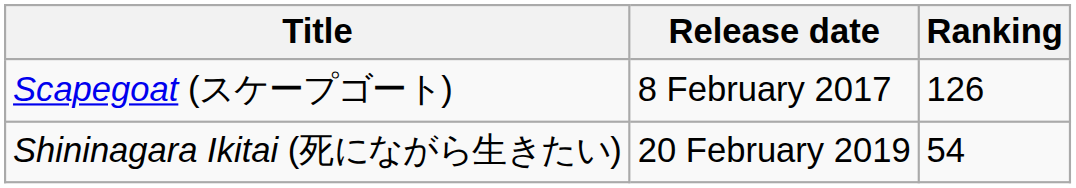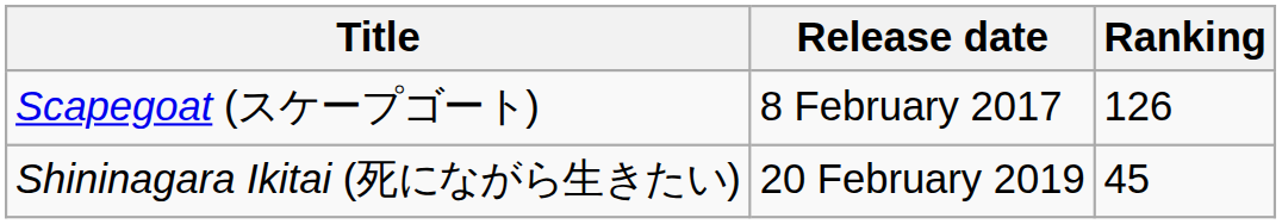Shininagara Ikitai (死にながら生きたい) | Ranking: 54 -> 45
